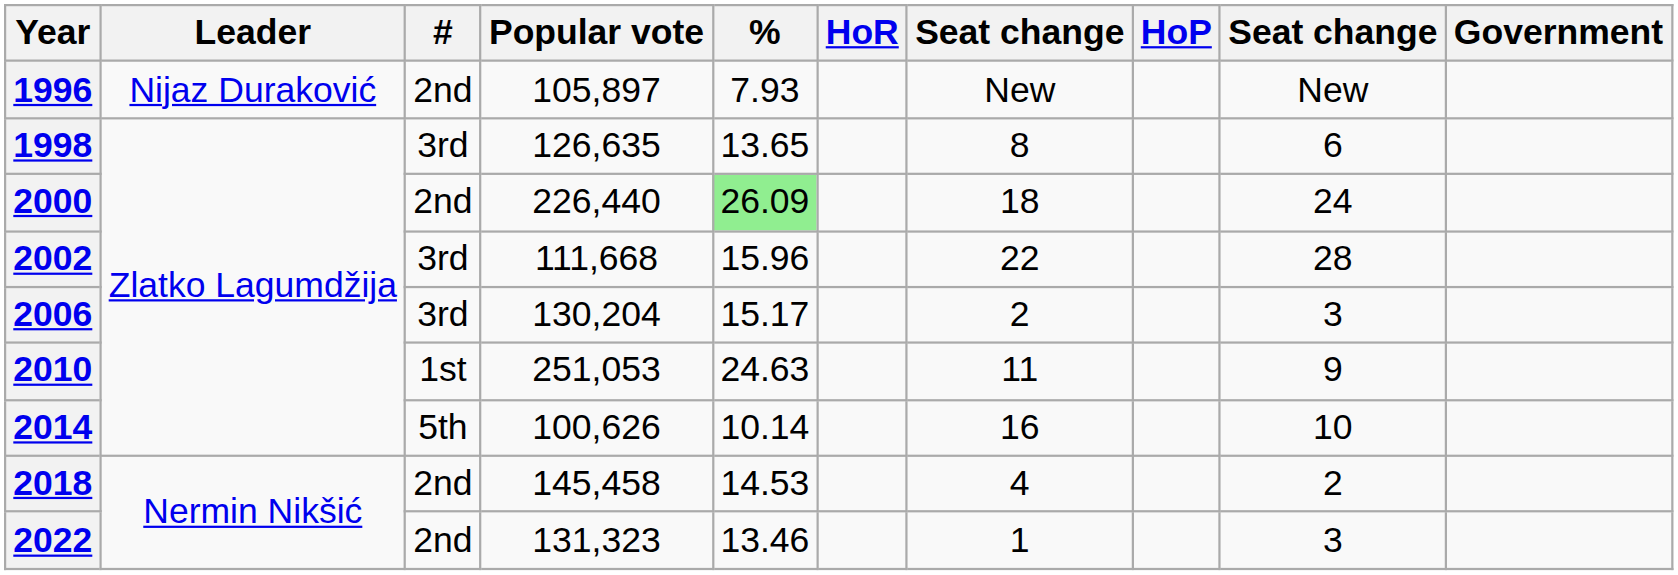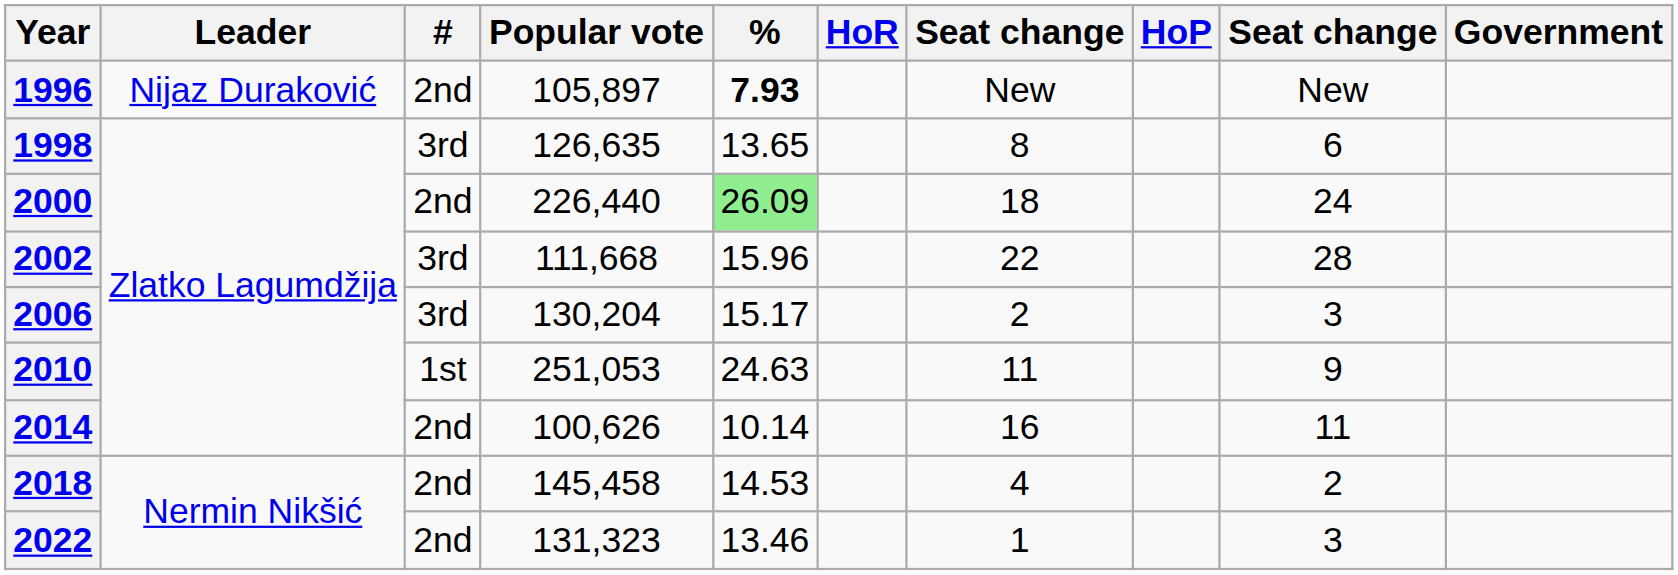1996 | %: normal -> bold
2014 | #: 5th -> 2nd
2014 | column 9: 10 -> 11
